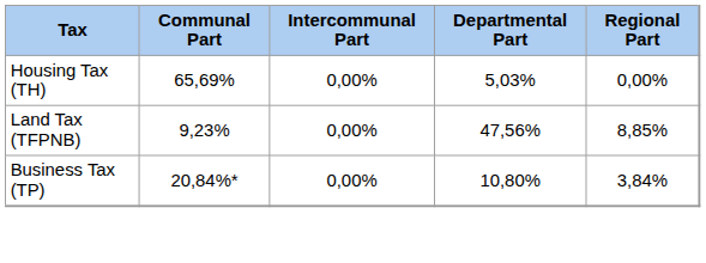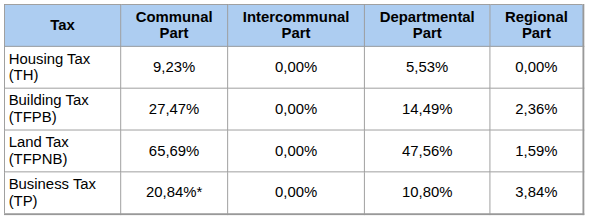Housing Tax (TH) | Communal Part: 65,69% -> 9,23%
Housing Tax (TH) | Departmental Part: 5,03% -> 5,53%
+ row: Building Tax (TFPB) | 27,47% | 0,00% | 14,49% | 2,36%
Land Tax (TFPNB) | Communal Part: 9,23% -> 65,69%
Land Tax (TFPNB) | Regional Part: 8,85% -> 1,59%
